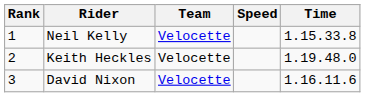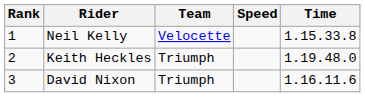Keith Heckles | Team: Velocette -> Triumph
David Nixon | Team: Velocette -> Triumph
